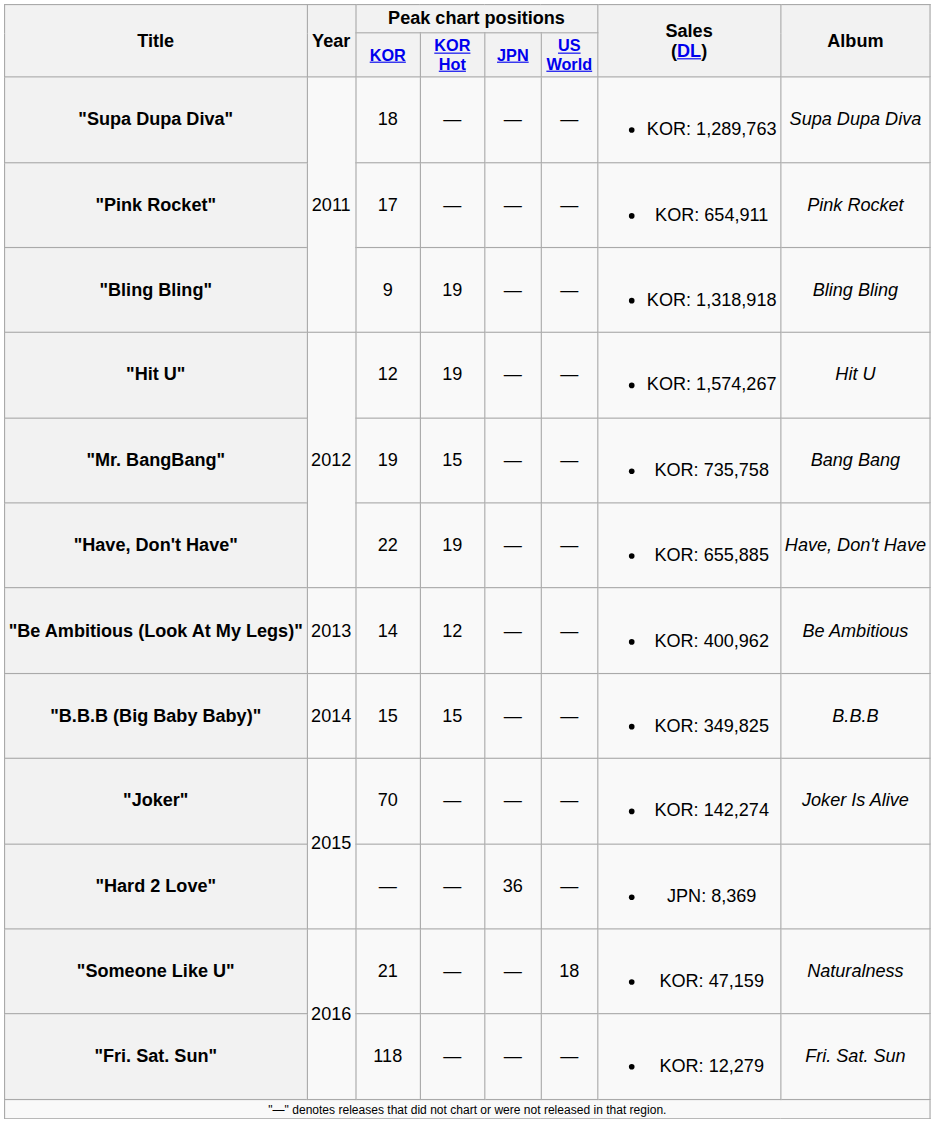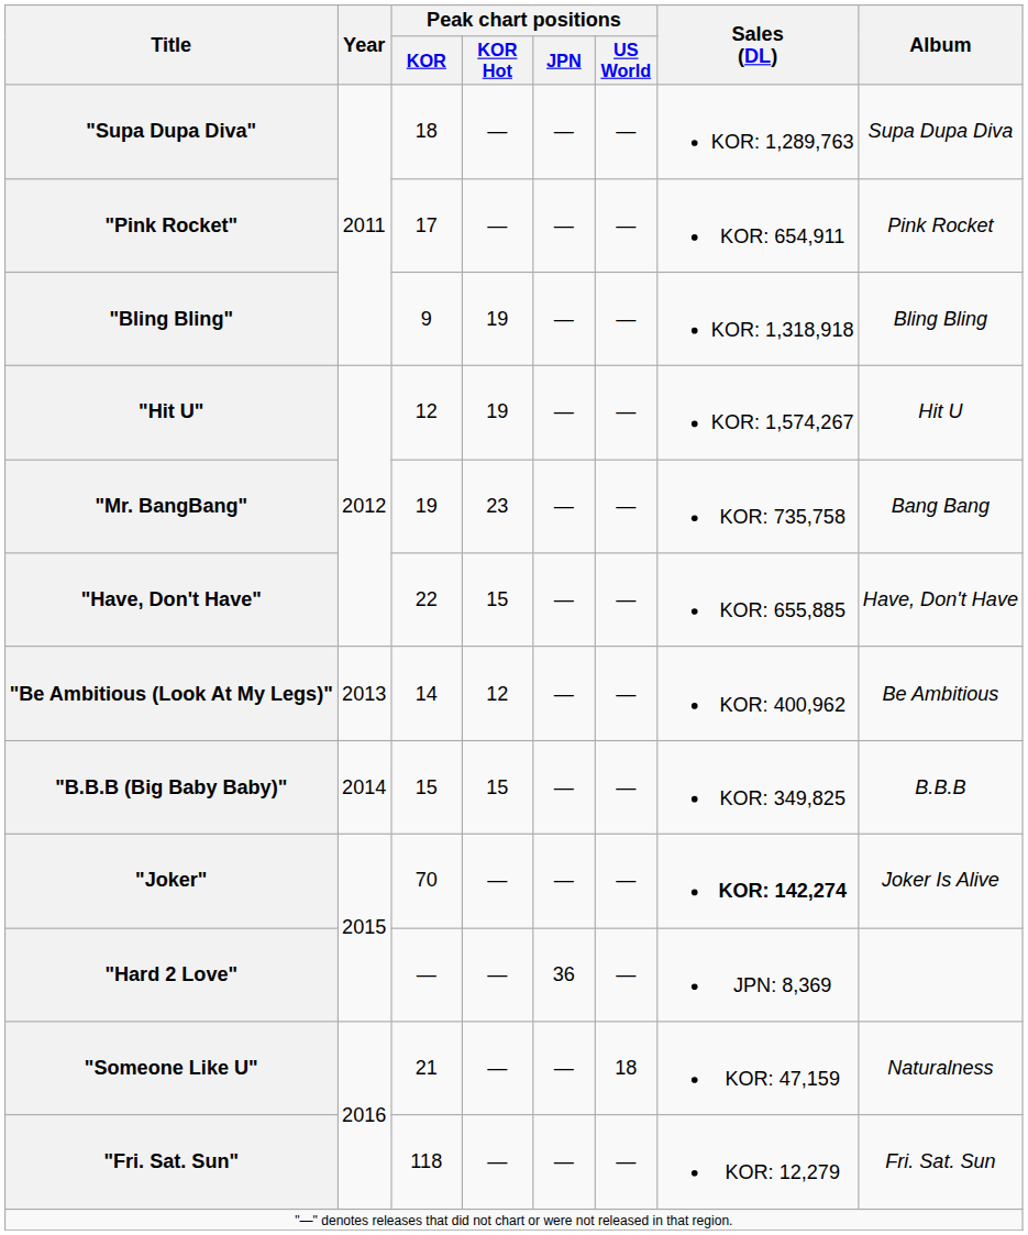"Mr. BangBang" | Peak chart positions / KOR Hot: 15 -> 23
"Have, Don't Have" | Peak chart positions / KOR Hot: 19 -> 15
"Joker" | Sales (DL): normal -> bold
